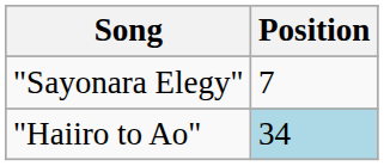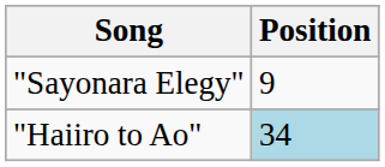"Sayonara Elegy" | Position: 7 -> 9
